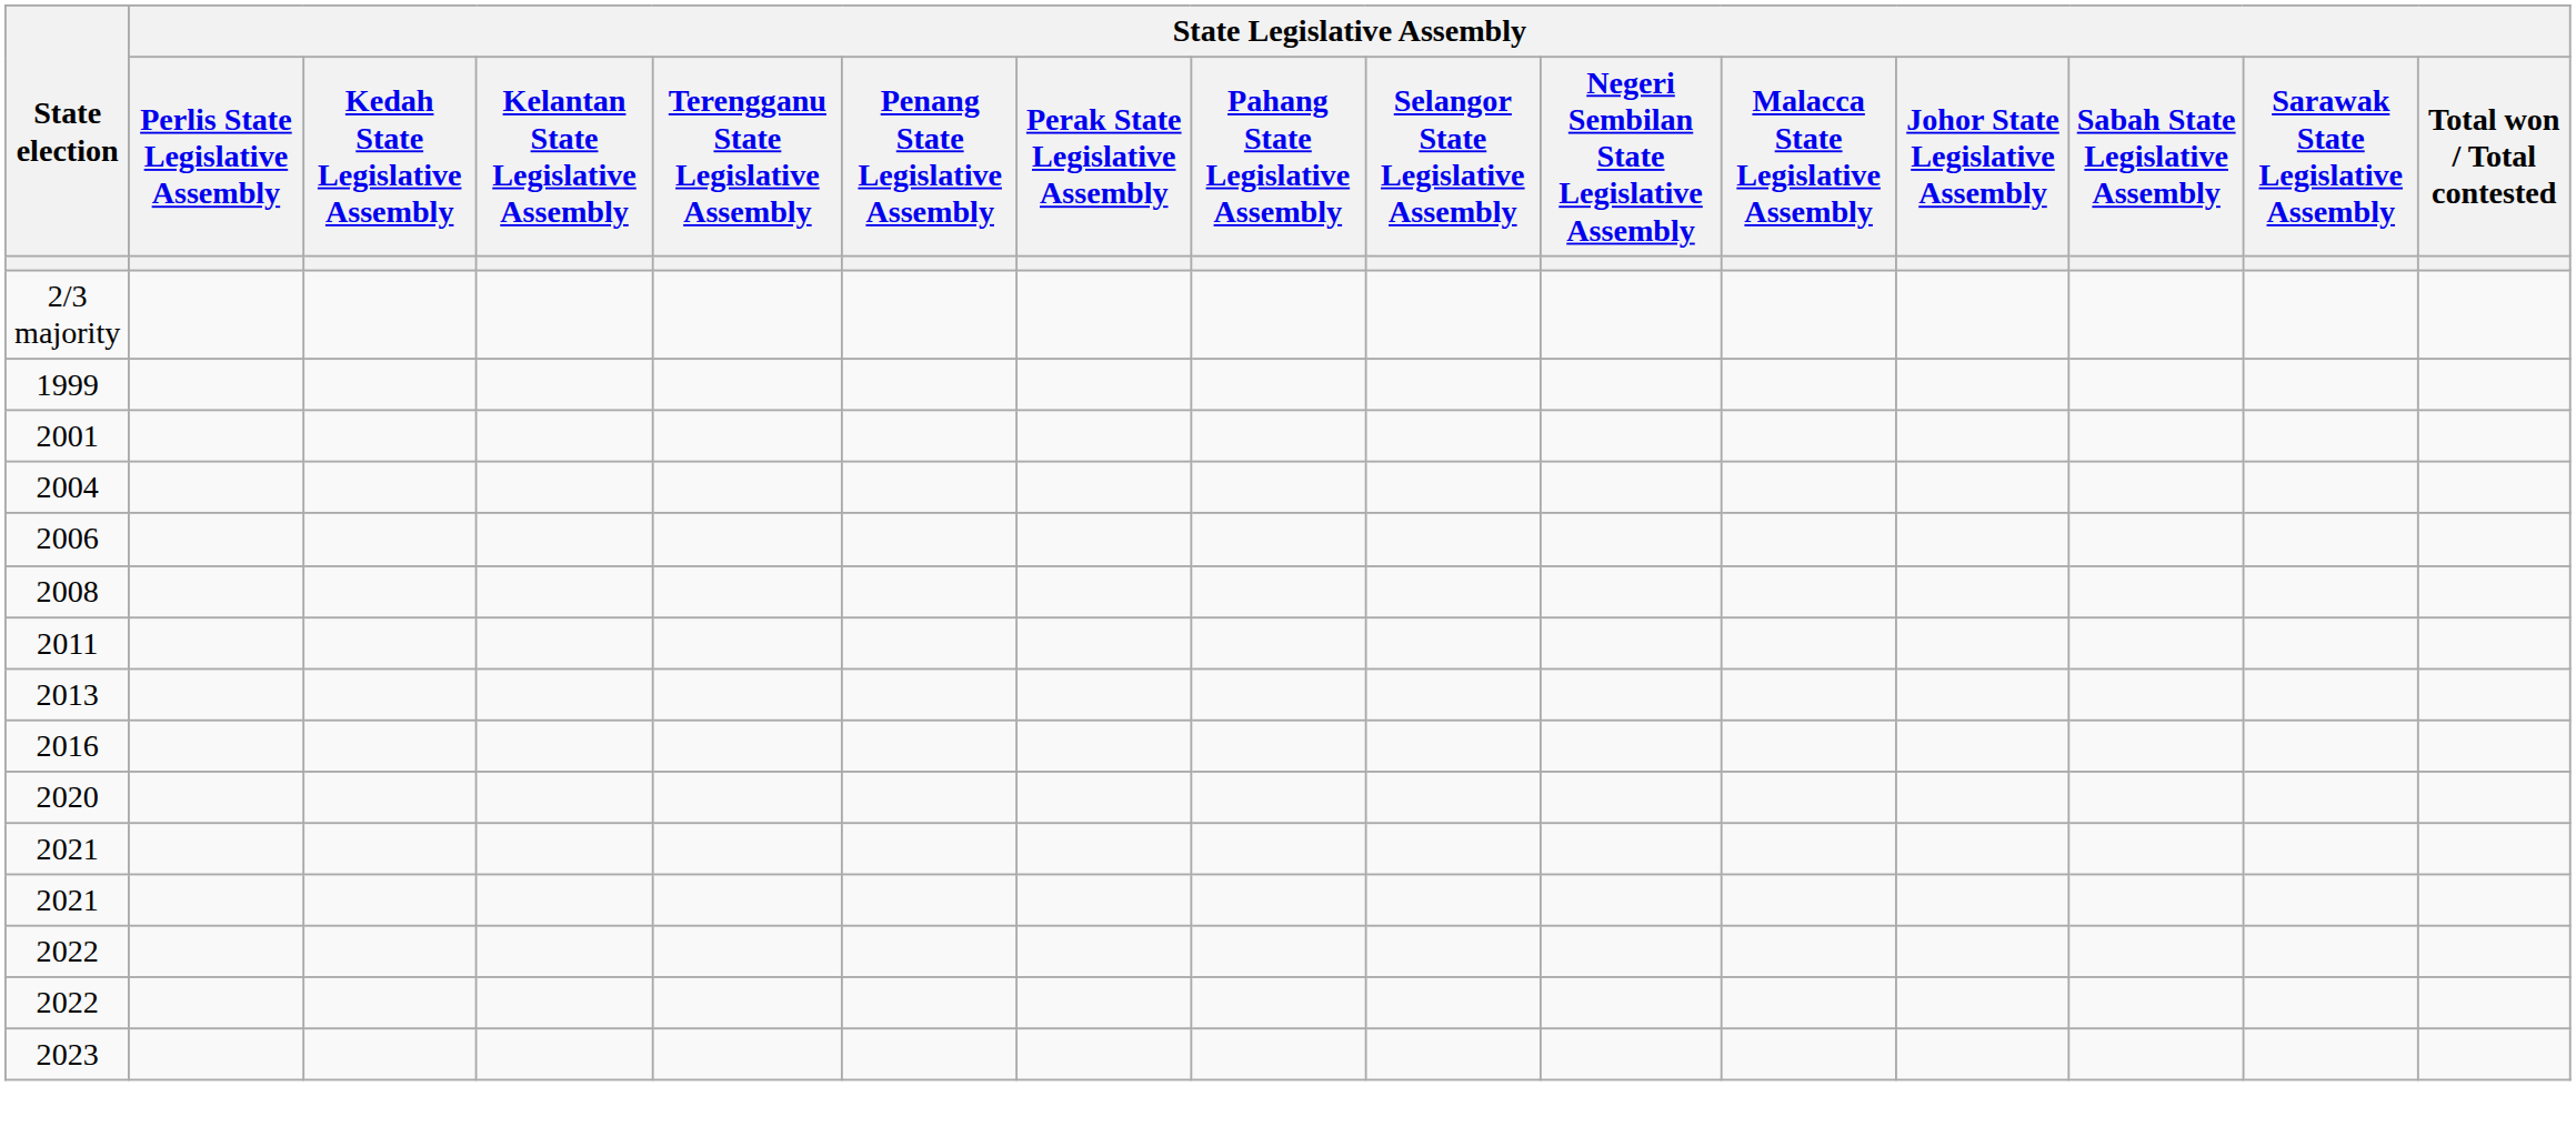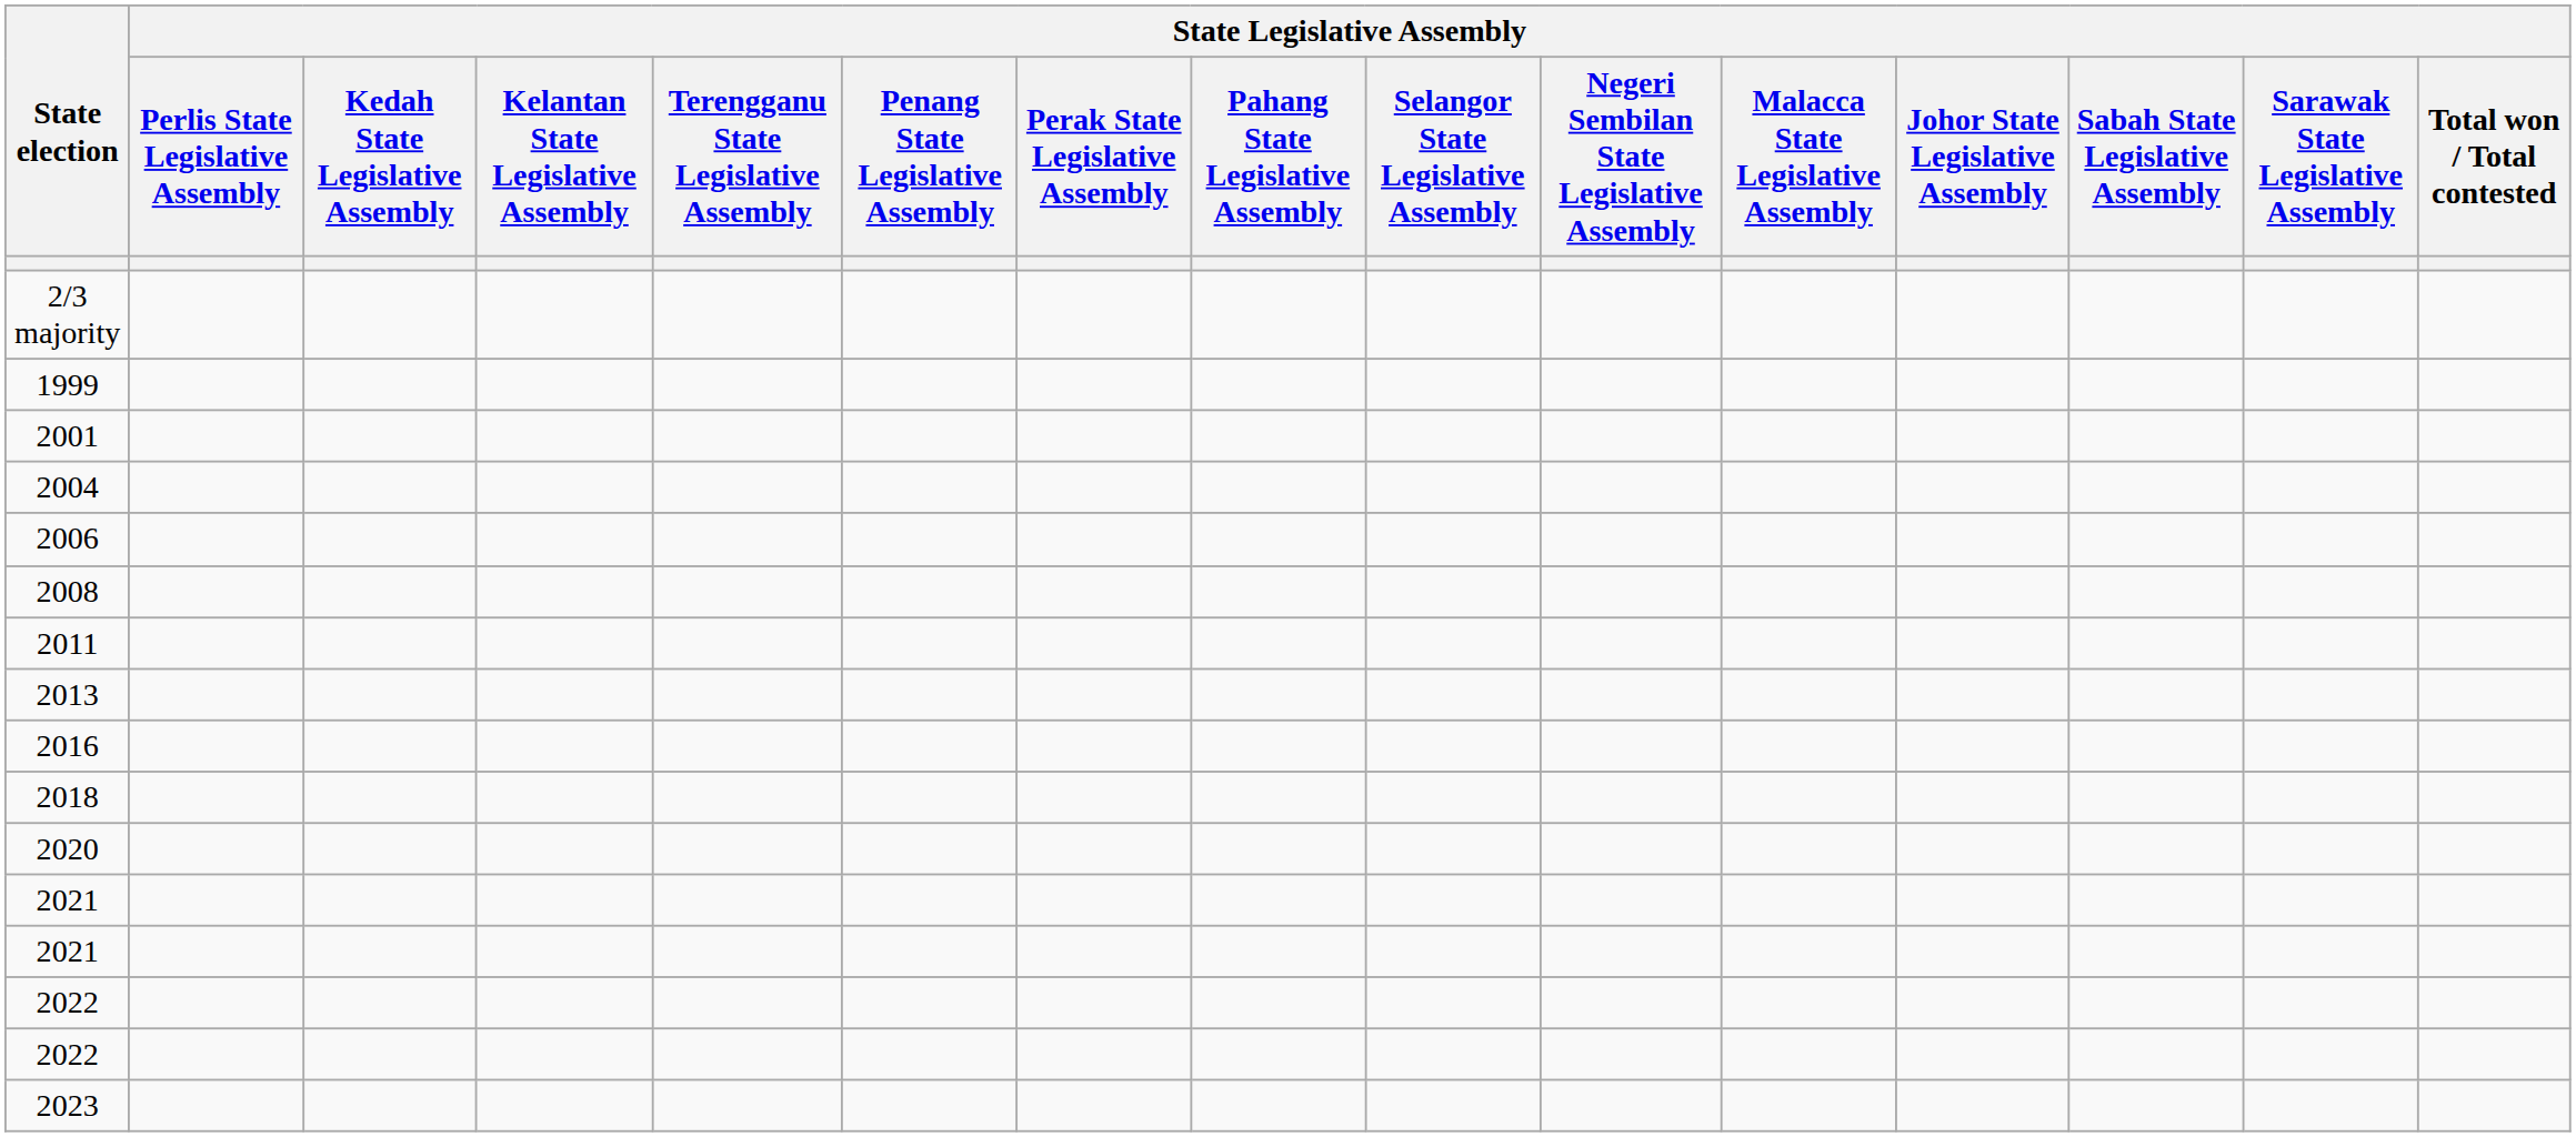+ row: 2018
